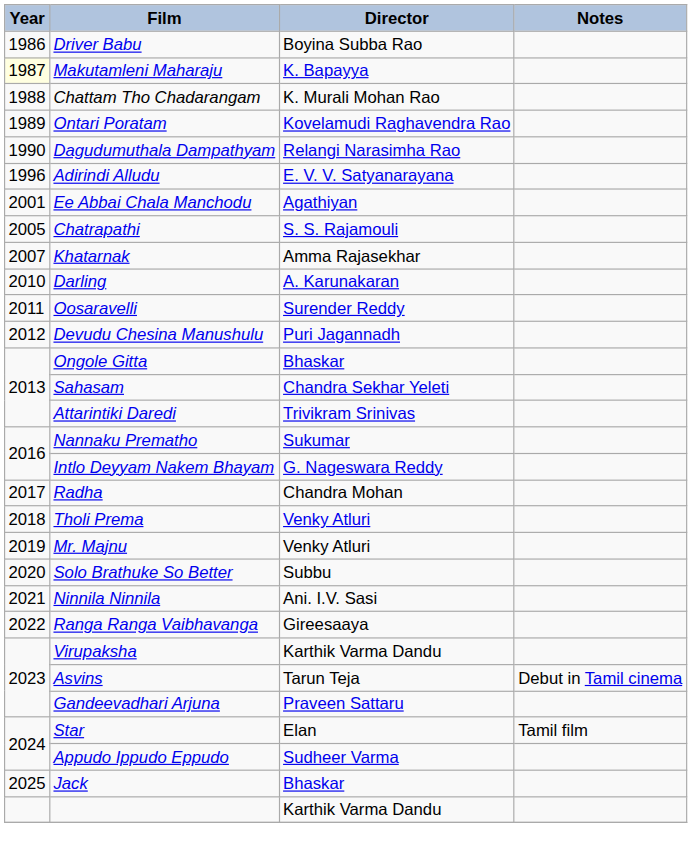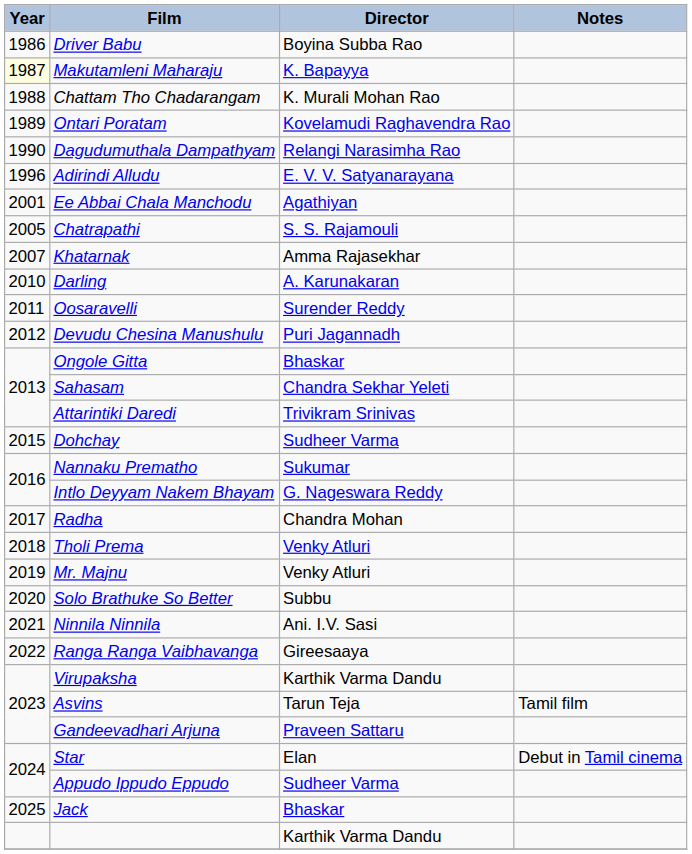+ row: 2015 | Dohchay | Sudheer Varma
Asvins | Notes: Debut in Tamil cinema -> Tamil film
Star | Notes: Tamil film -> Debut in Tamil cinema
